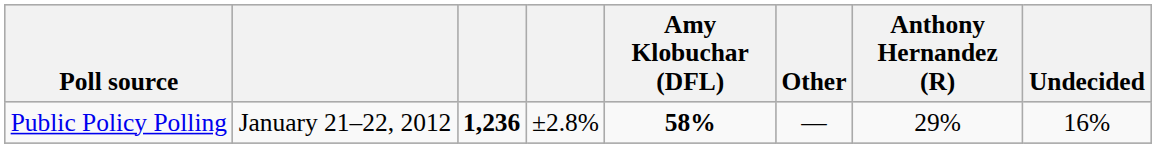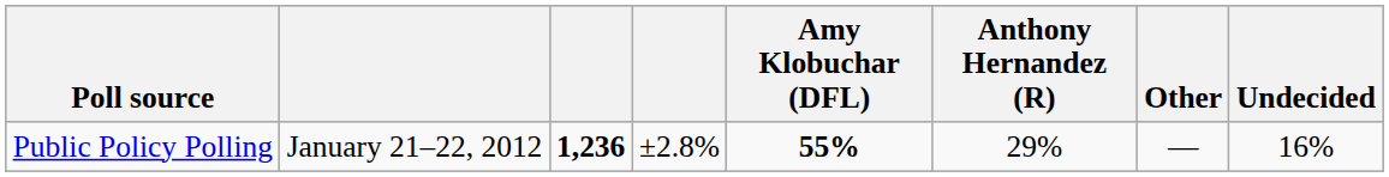columns swapped: Anthony Hernandez (R) <-> Other
Public Policy Polling | Amy Klobuchar (DFL): 58% -> 55%
